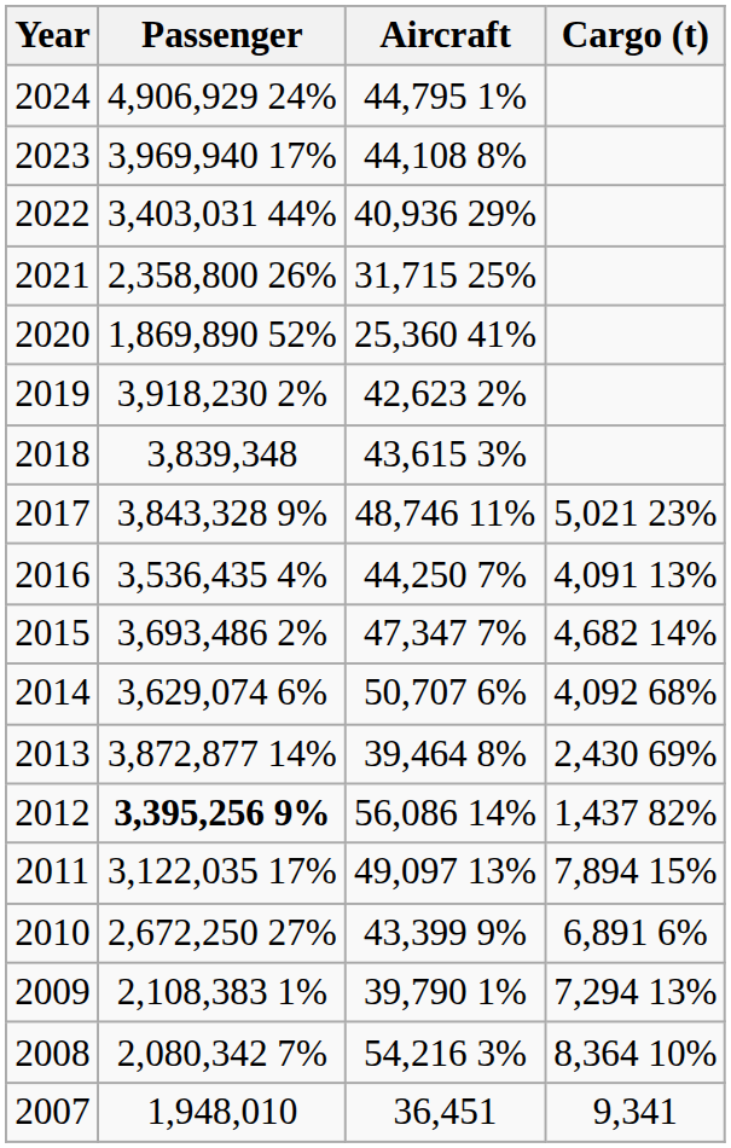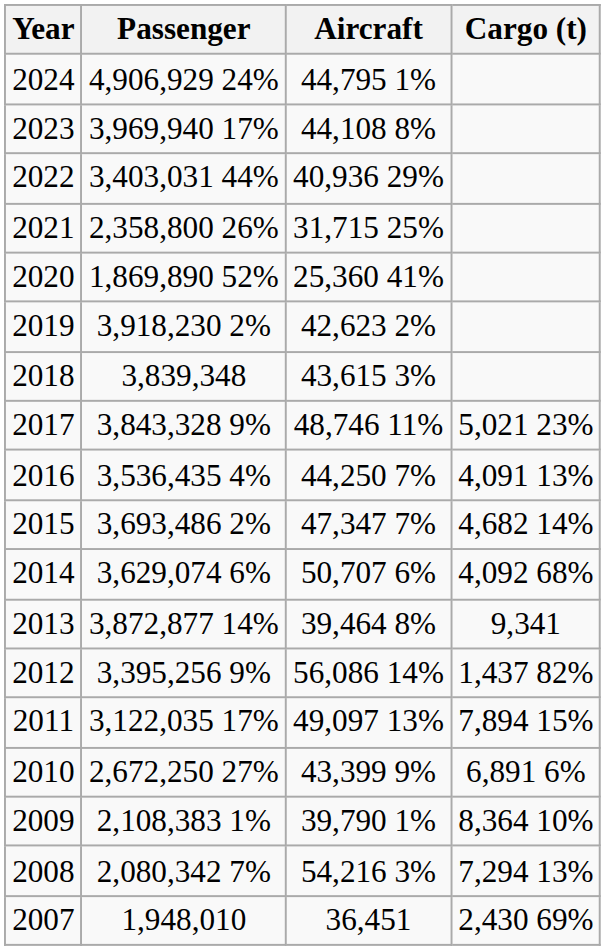2013 | Cargo (t): 2,430 69% -> 9,341
2012 | Passenger: bold -> normal
2009 | Cargo (t): 7,294 13% -> 8,364 10%
2008 | Cargo (t): 8,364 10% -> 7,294 13%
2007 | Cargo (t): 9,341 -> 2,430 69%
